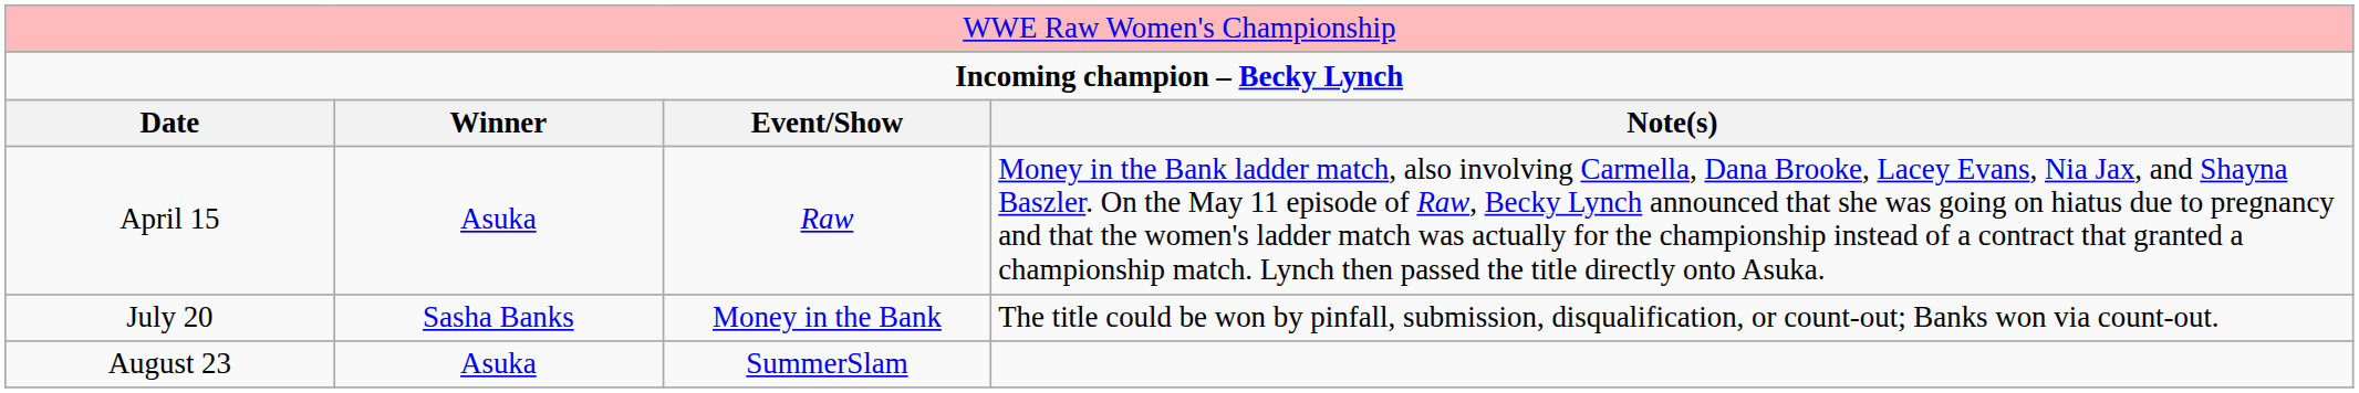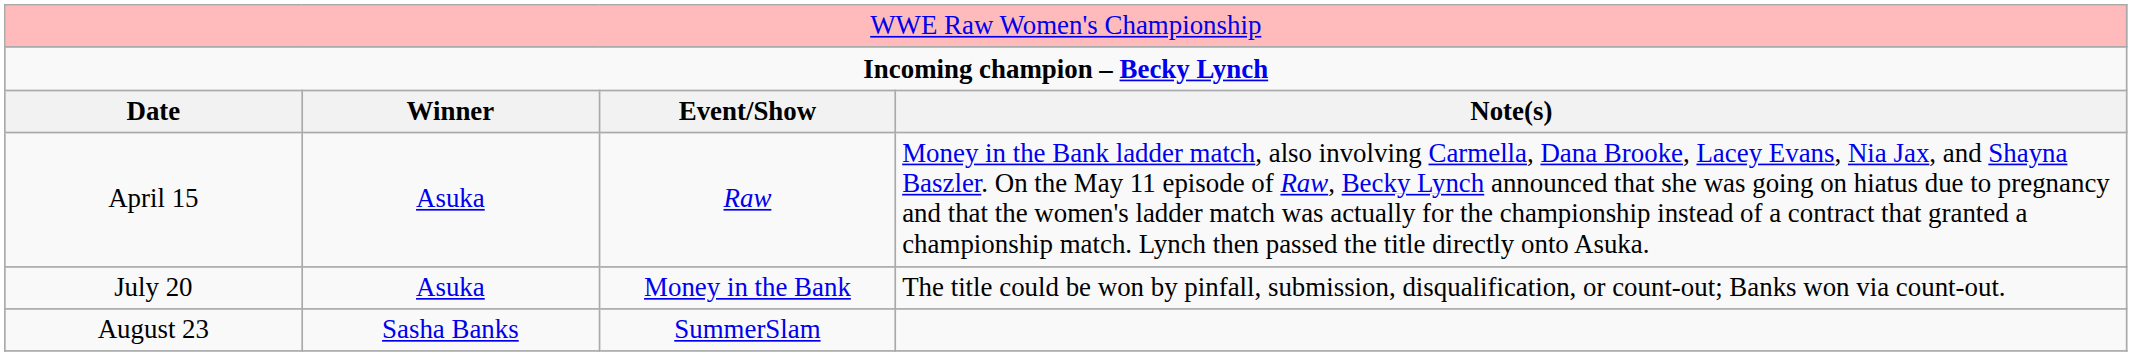July 20 | column 2: Sasha Banks -> Asuka
August 23 | column 2: Asuka -> Sasha Banks
